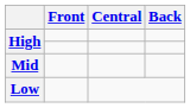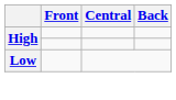- row: Mid
